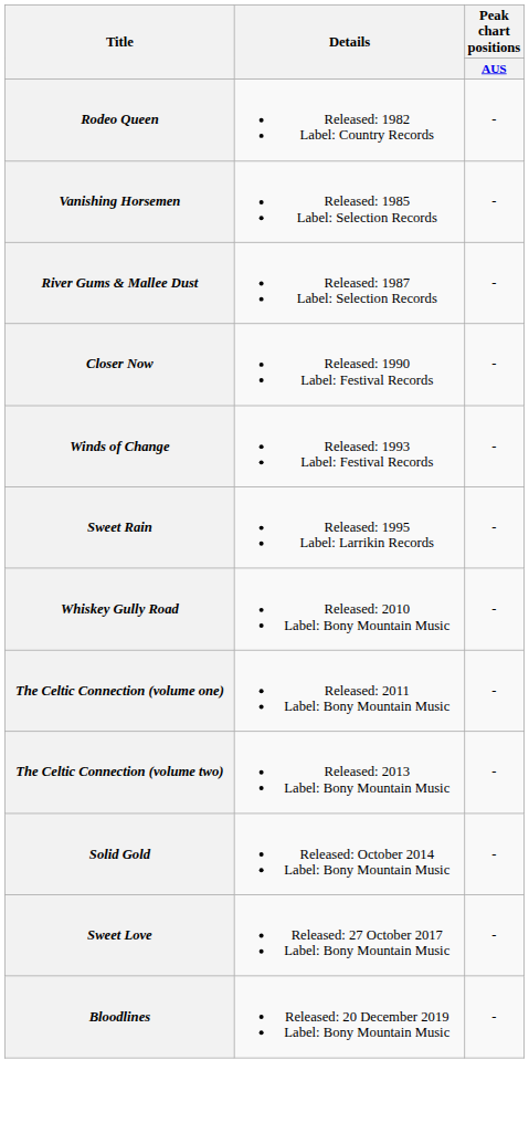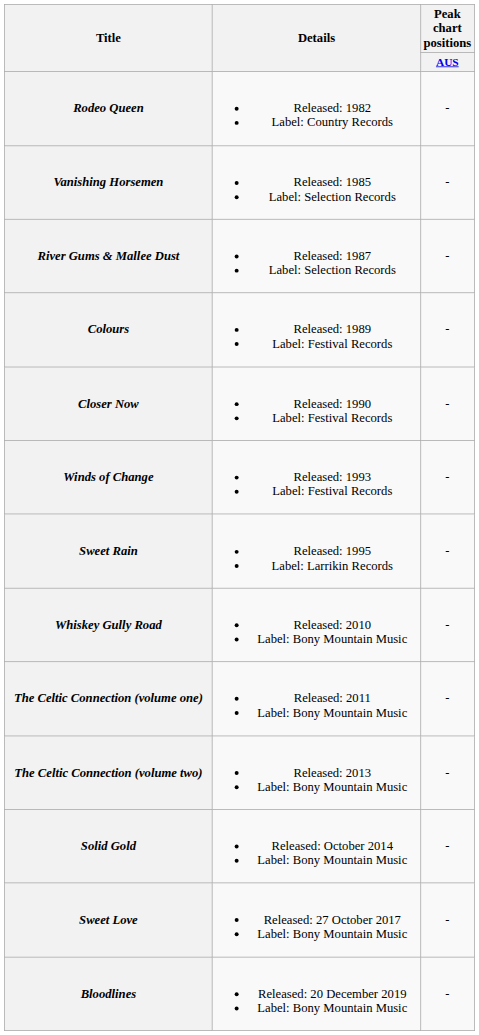+ row: Colours | Released: 1989 Label: Festival Records | -
